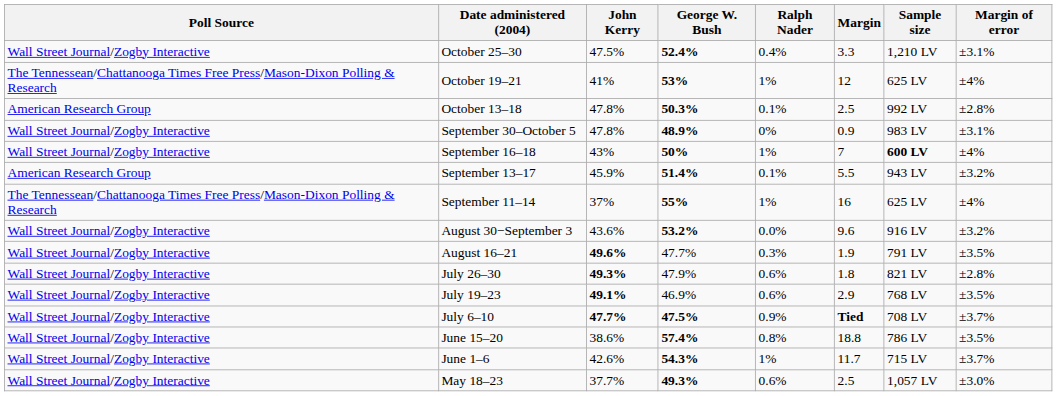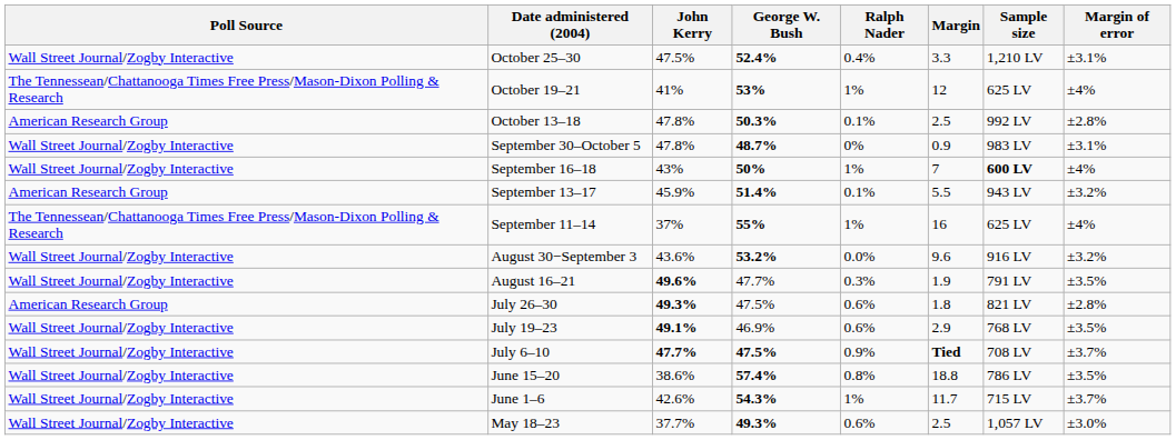September 30–October 5 | George W. Bush: 48.9% -> 48.7%
July 26–30 | Poll Source: Wall Street Journal/Zogby Interactive -> American Research Group
July 26–30 | George W. Bush: 47.9% -> 47.5%
